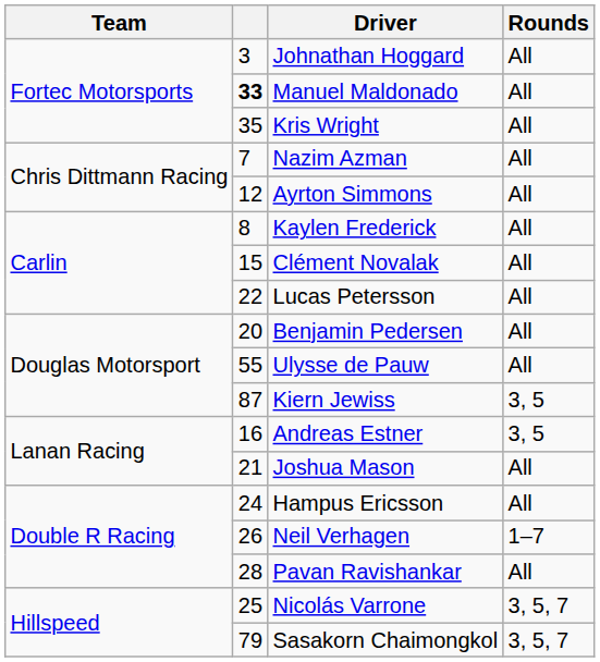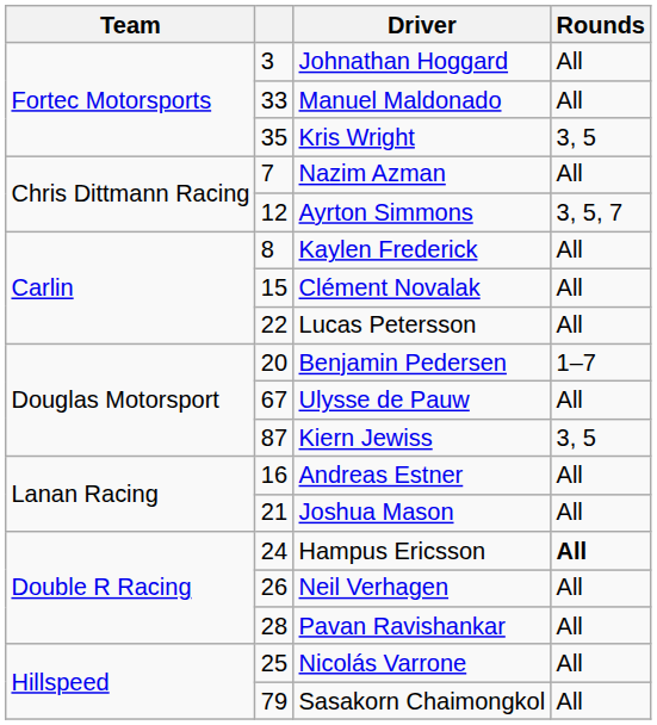Manuel Maldonado | column 2: bold -> normal
Kris Wright | Rounds: All -> 3, 5
Ayrton Simmons | Rounds: All -> 3, 5, 7
Benjamin Pedersen | Rounds: All -> 1–7
Ulysse de Pauw | column 2: 55 -> 67
Andreas Estner | Rounds: 3, 5 -> All
Hampus Ericsson | Rounds: normal -> bold
Neil Verhagen | Rounds: 1–7 -> All
Nicolás Varrone | Rounds: 3, 5, 7 -> All
Sasakorn Chaimongkol | Rounds: 3, 5, 7 -> All
